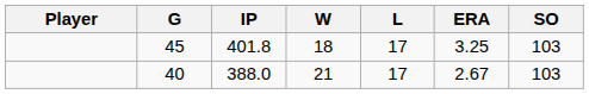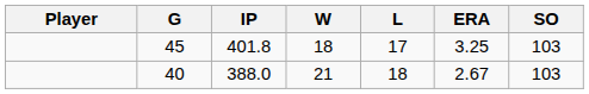40 | L: 17 -> 18
